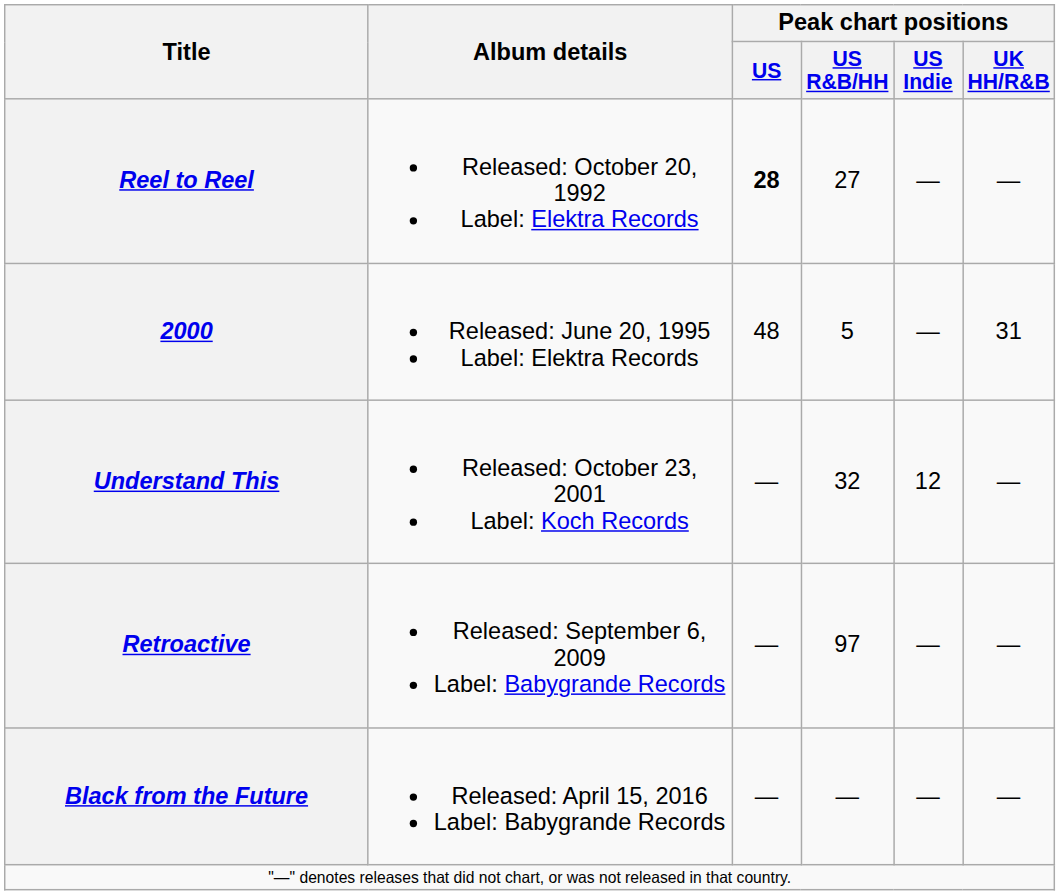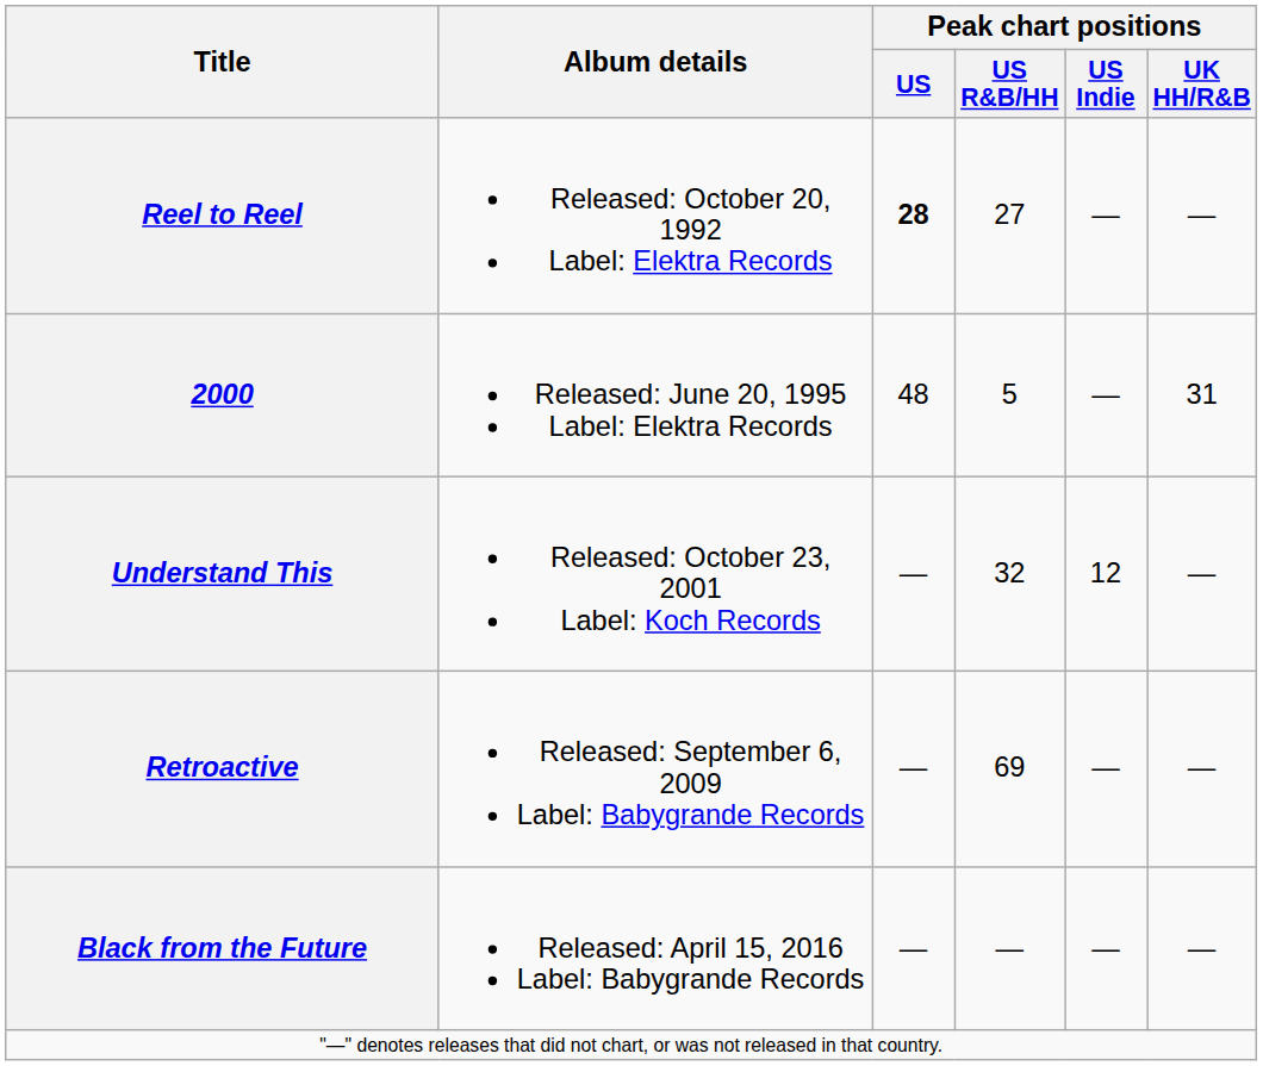Retroactive | Peak chart positions / US R&B/HH: 97 -> 69
